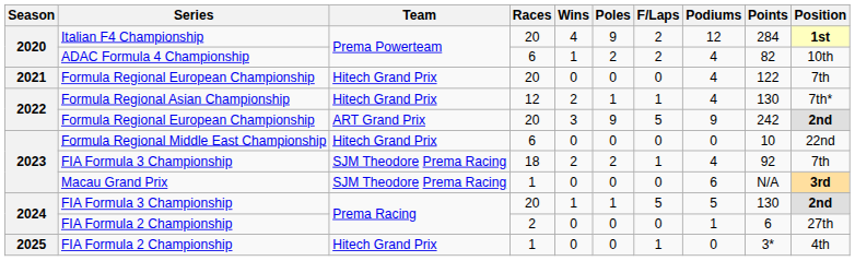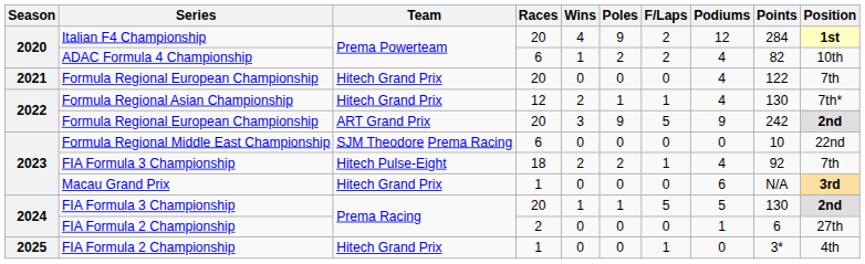Formula Regional Middle East Championship | Team: Hitech Grand Prix -> SJM Theodore Prema Racing
2023 / FIA Formula 3 Championship | Team: SJM Theodore Prema Racing -> Hitech Pulse-Eight
Macau Grand Prix | Team: SJM Theodore Prema Racing -> Hitech Grand Prix
